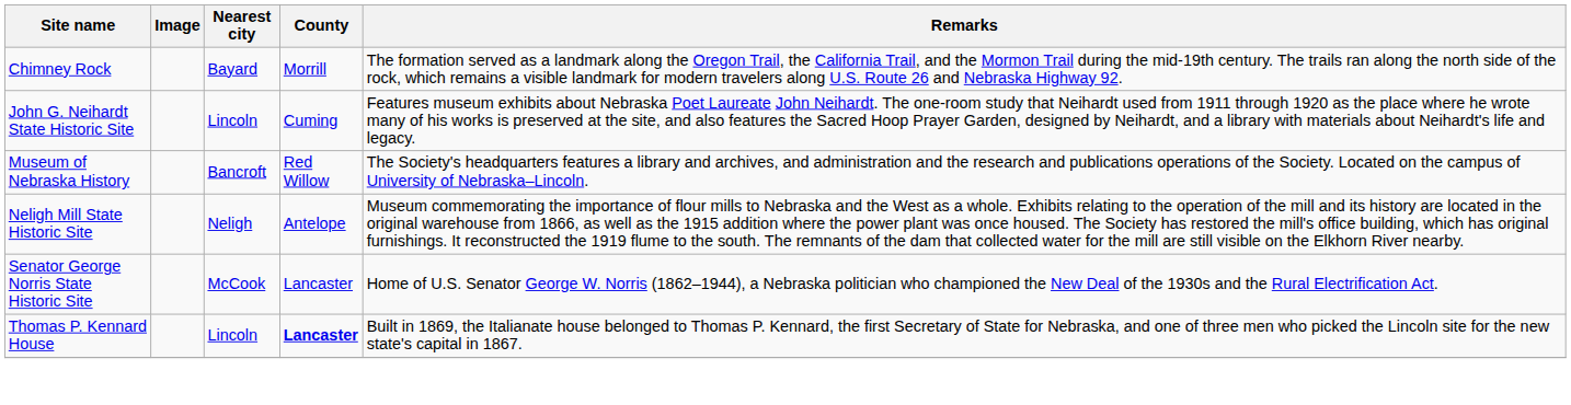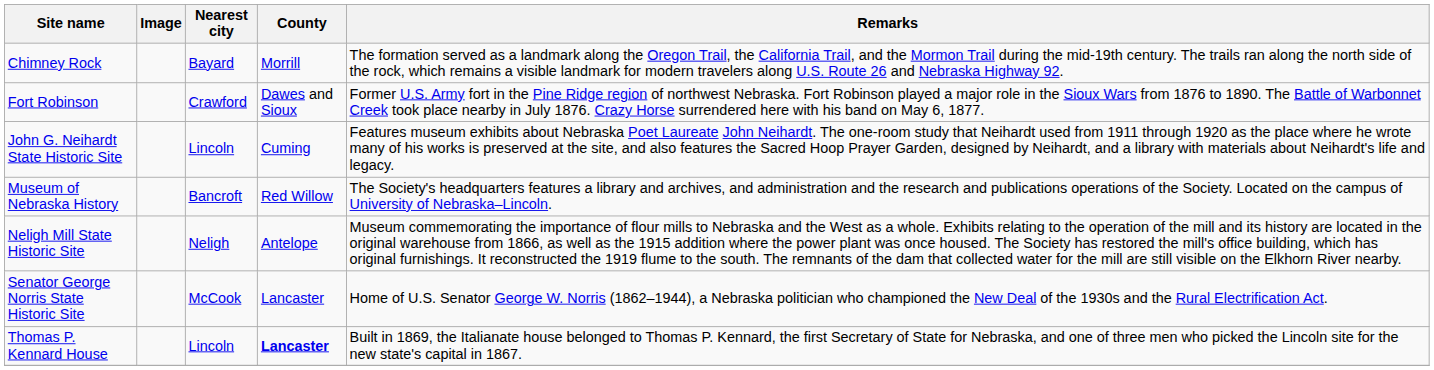+ row: Fort Robinson | Crawford | Dawes and Sioux | Former U.S. Army fort in the Pine Ridge region of northwest Nebraska. Fort Robinson played a major role in the Sioux Wars from 1876 to 1890. The Battle of Warbonnet Creek took place nearby in July 1876. Crazy Horse surrendered here with his band on May 6, 1877.
